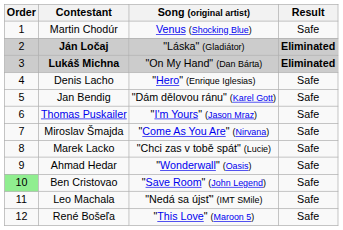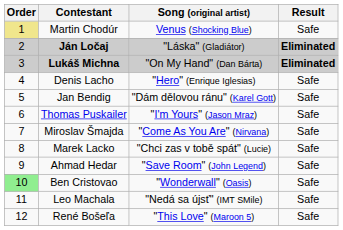Martin Chodúr | Order: no background -> khaki background
Ahmad Hedar | Song (original artist): "Wonderwall" (Oasis) -> "Save Room" (John Legend)
Ben Cristovao | Song (original artist): "Save Room" (John Legend) -> "Wonderwall" (Oasis)
